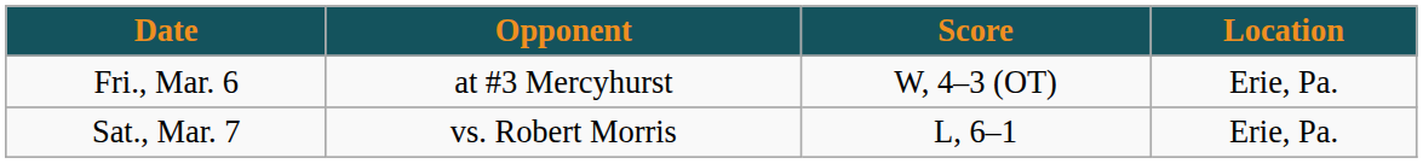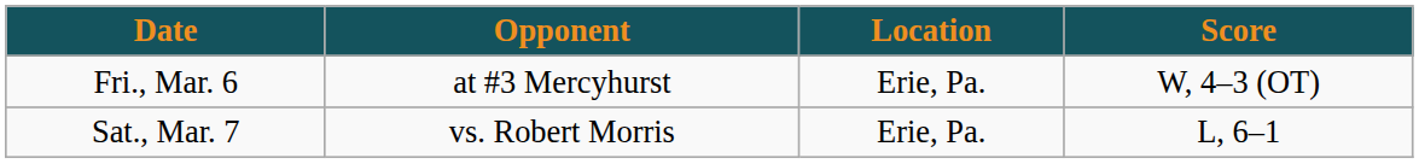columns swapped: Location <-> Score
